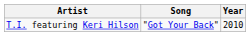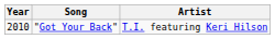columns swapped: Year <-> Artist
